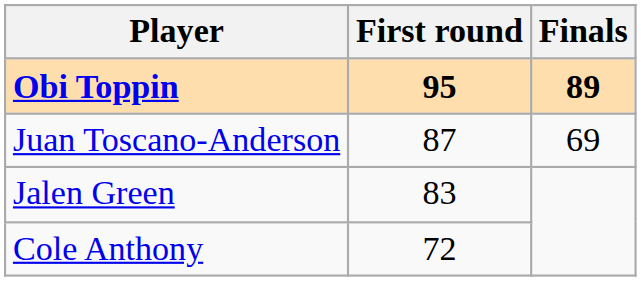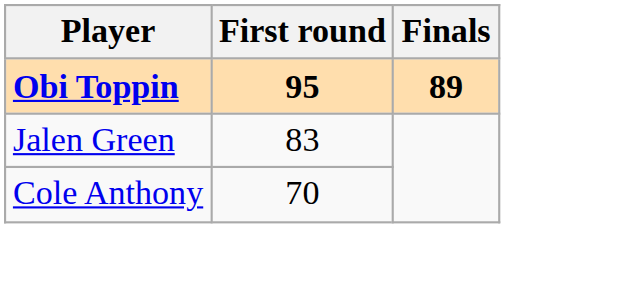- row: Juan Toscano-Anderson | 87 | 69
Cole Anthony | First round: 72 -> 70
